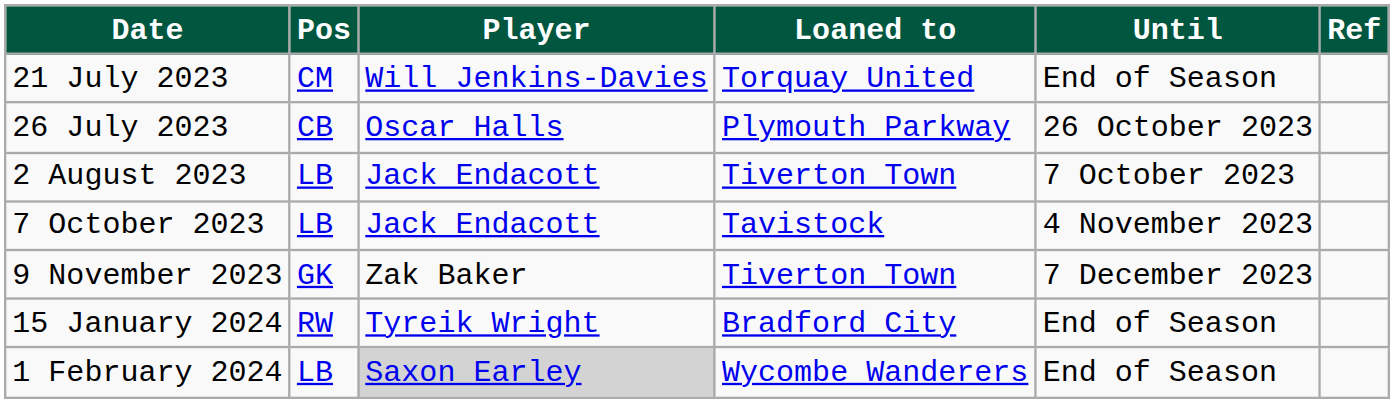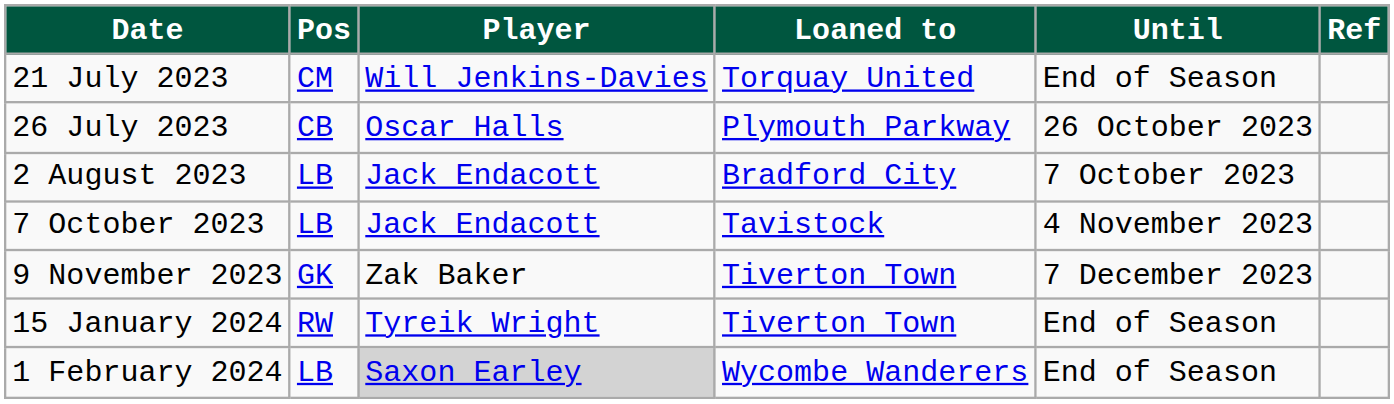2 August 2023 | Loaned to: Tiverton Town -> Bradford City
15 January 2024 | Loaned to: Bradford City -> Tiverton Town
